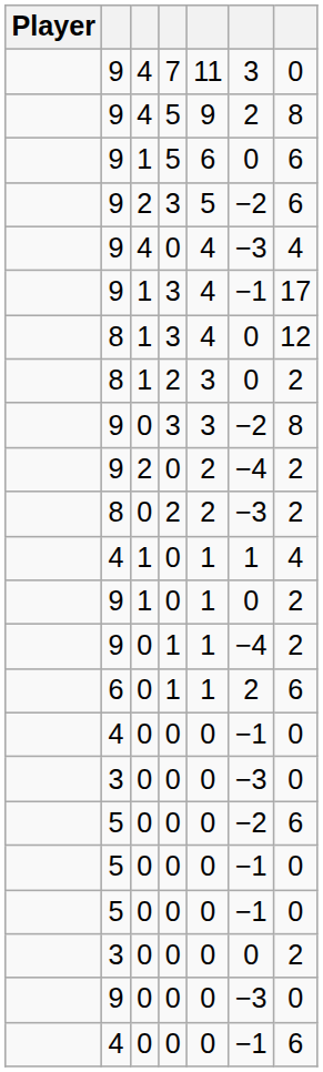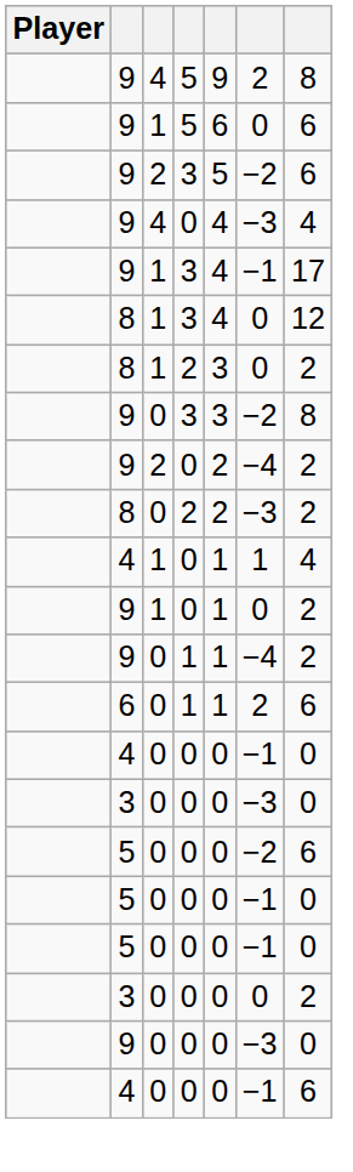- row: 9 | 4 | 7 | 11 | 3 | 0
